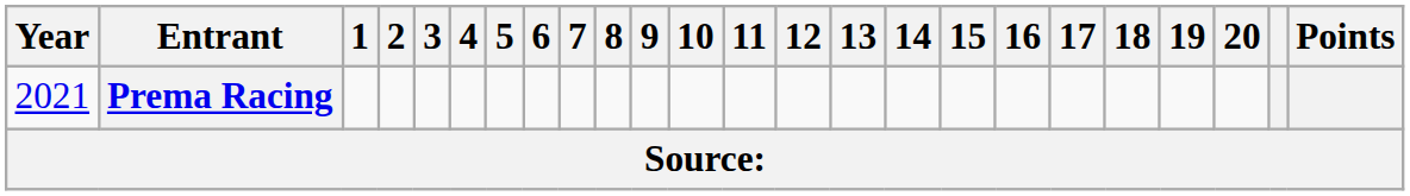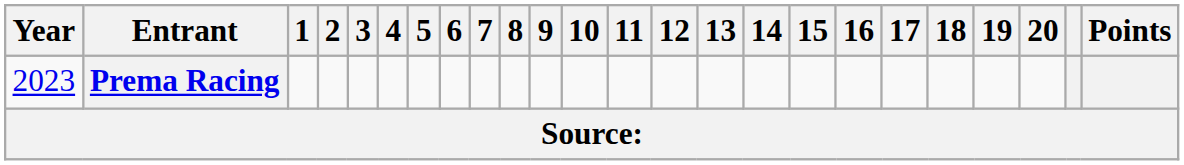Prema Racing | Year: 2021 -> 2023
